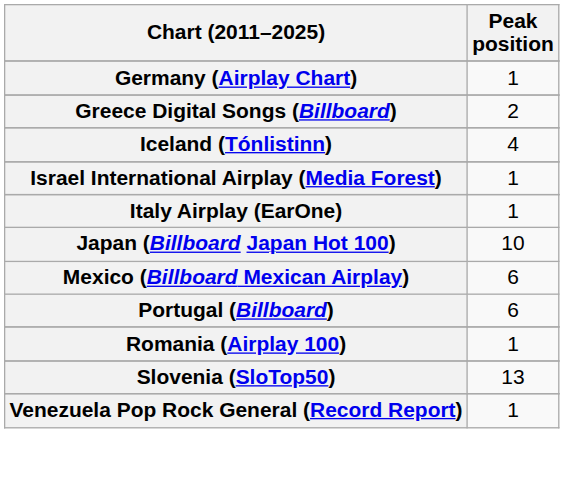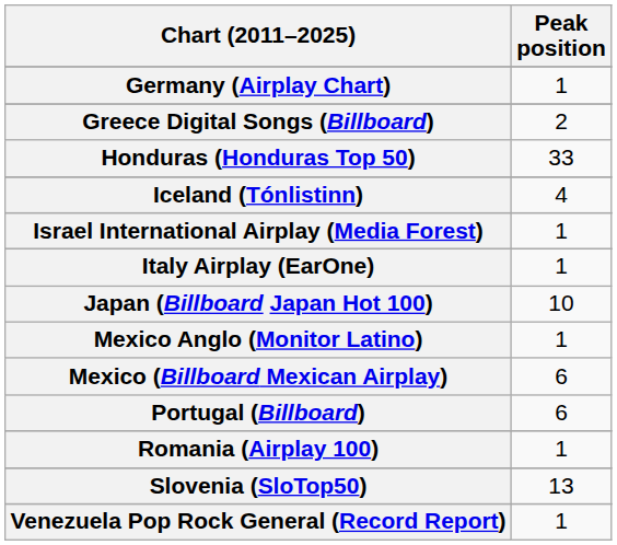+ row: Honduras (Honduras Top 50) | 33
+ row: Mexico Anglo (Monitor Latino) | 1
